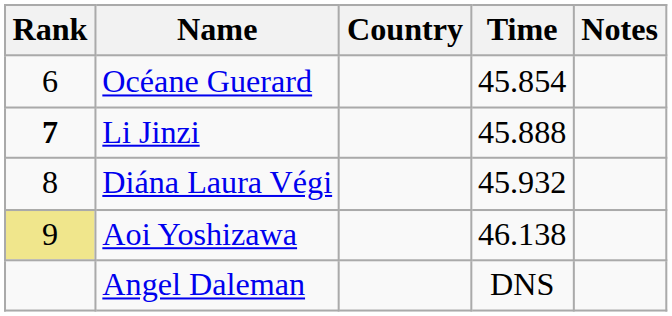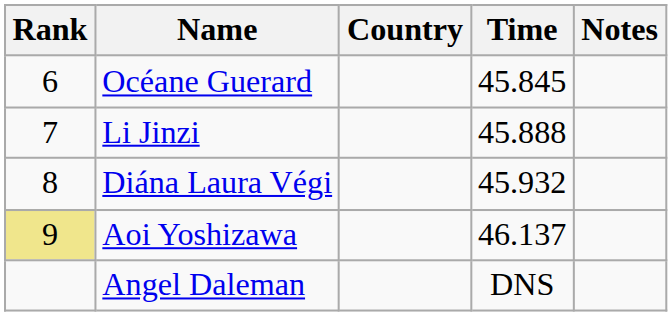Océane Guerard | Time: 45.854 -> 45.845
Li Jinzi | Rank: bold -> normal
Aoi Yoshizawa | Time: 46.138 -> 46.137
